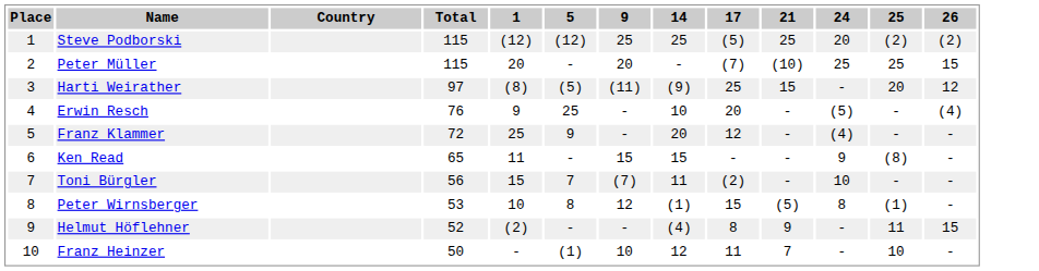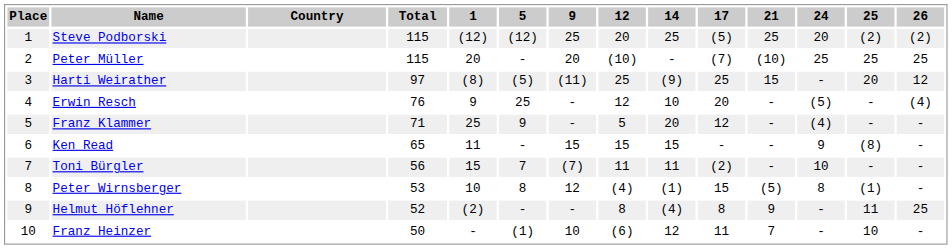+ column: 12 | 20 | (10) | 25 | 12 | 5 | 15 | 11 | (4) | 8 | (6)
Peter Müller | 26: 15 -> 25
Franz Klammer | Total: 72 -> 71
Helmut Höflehner | 26: 15 -> 25
